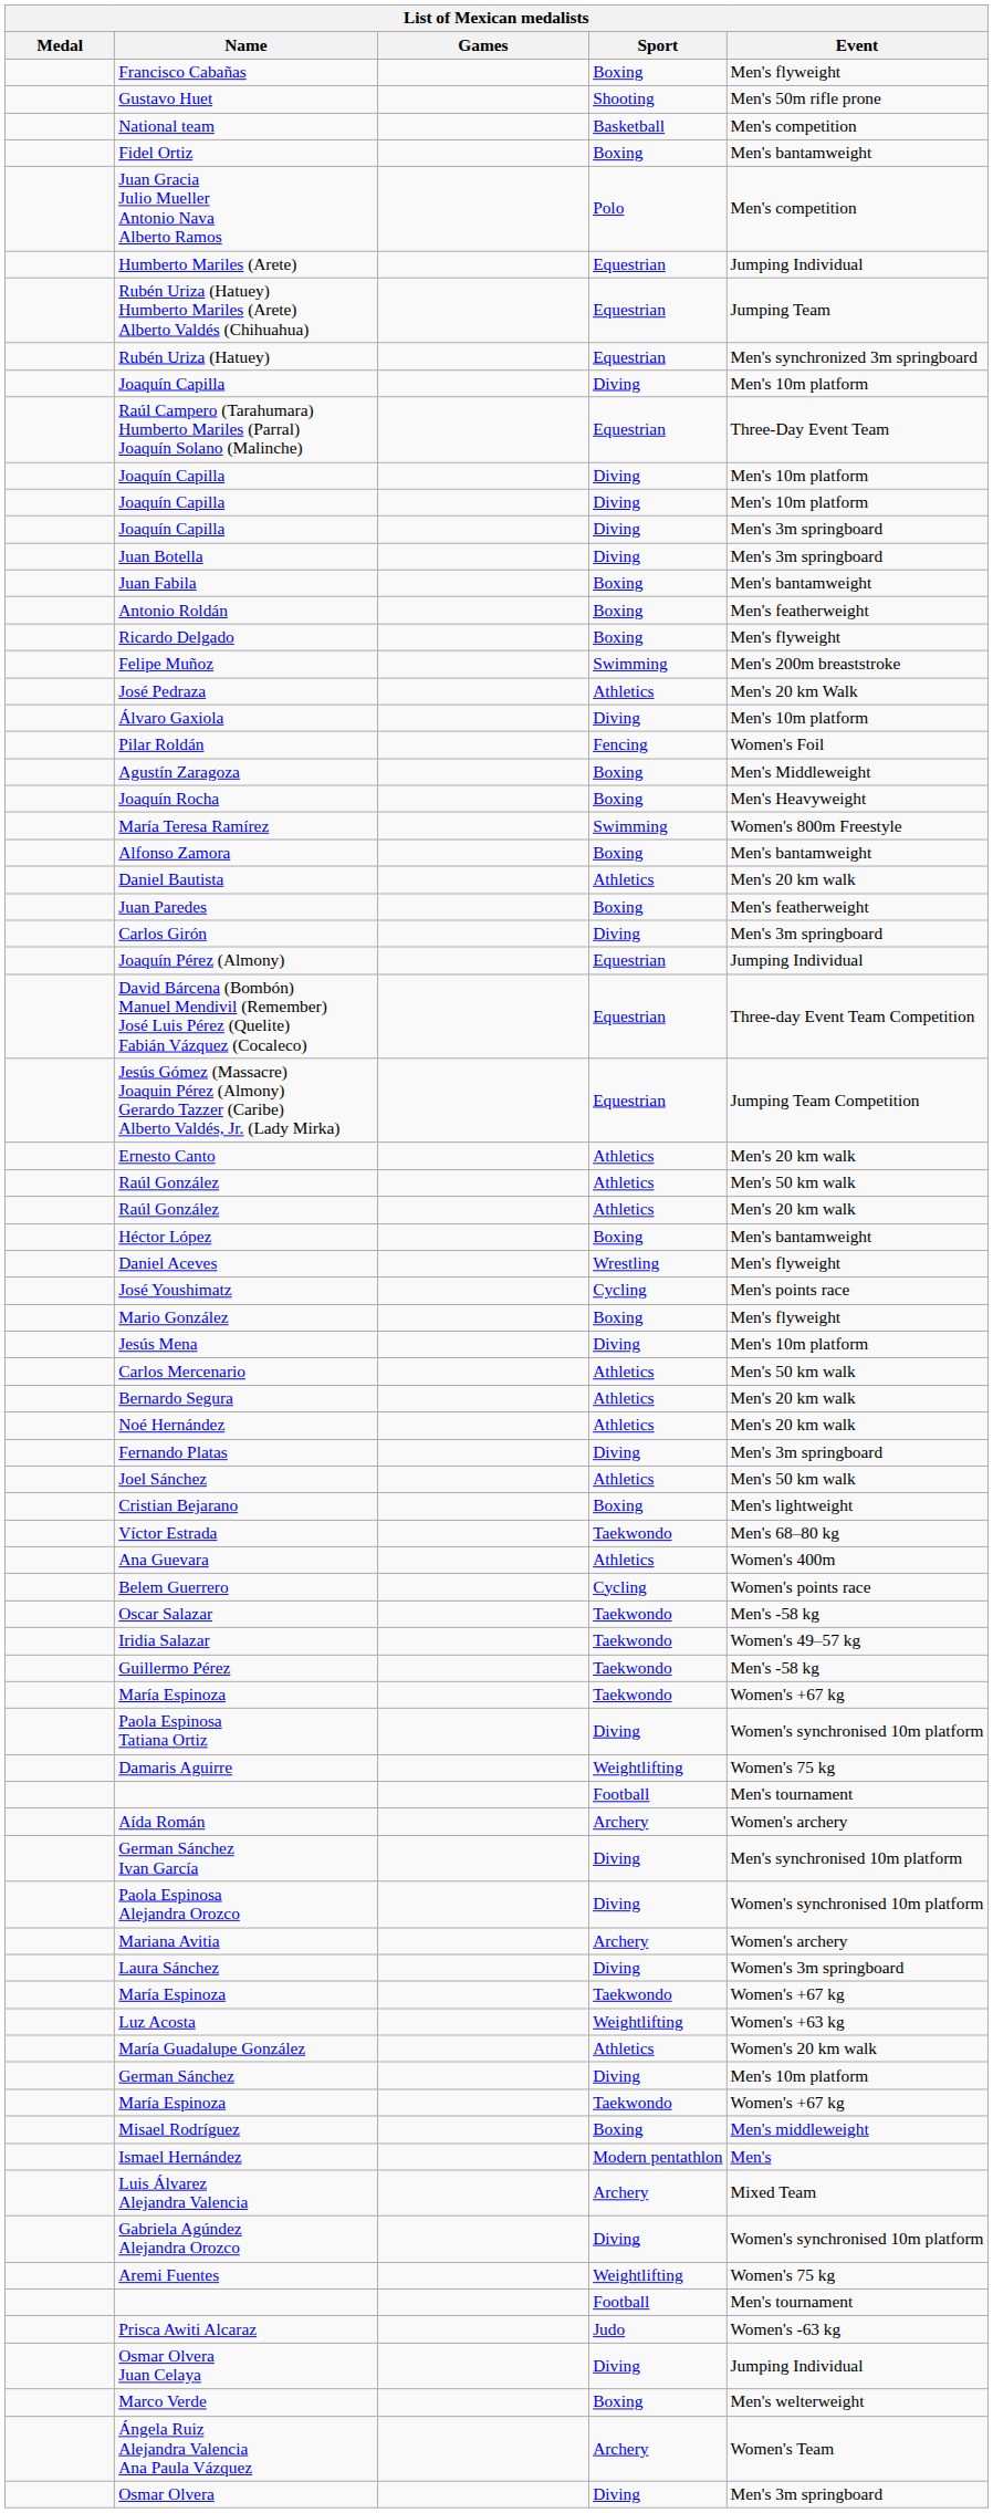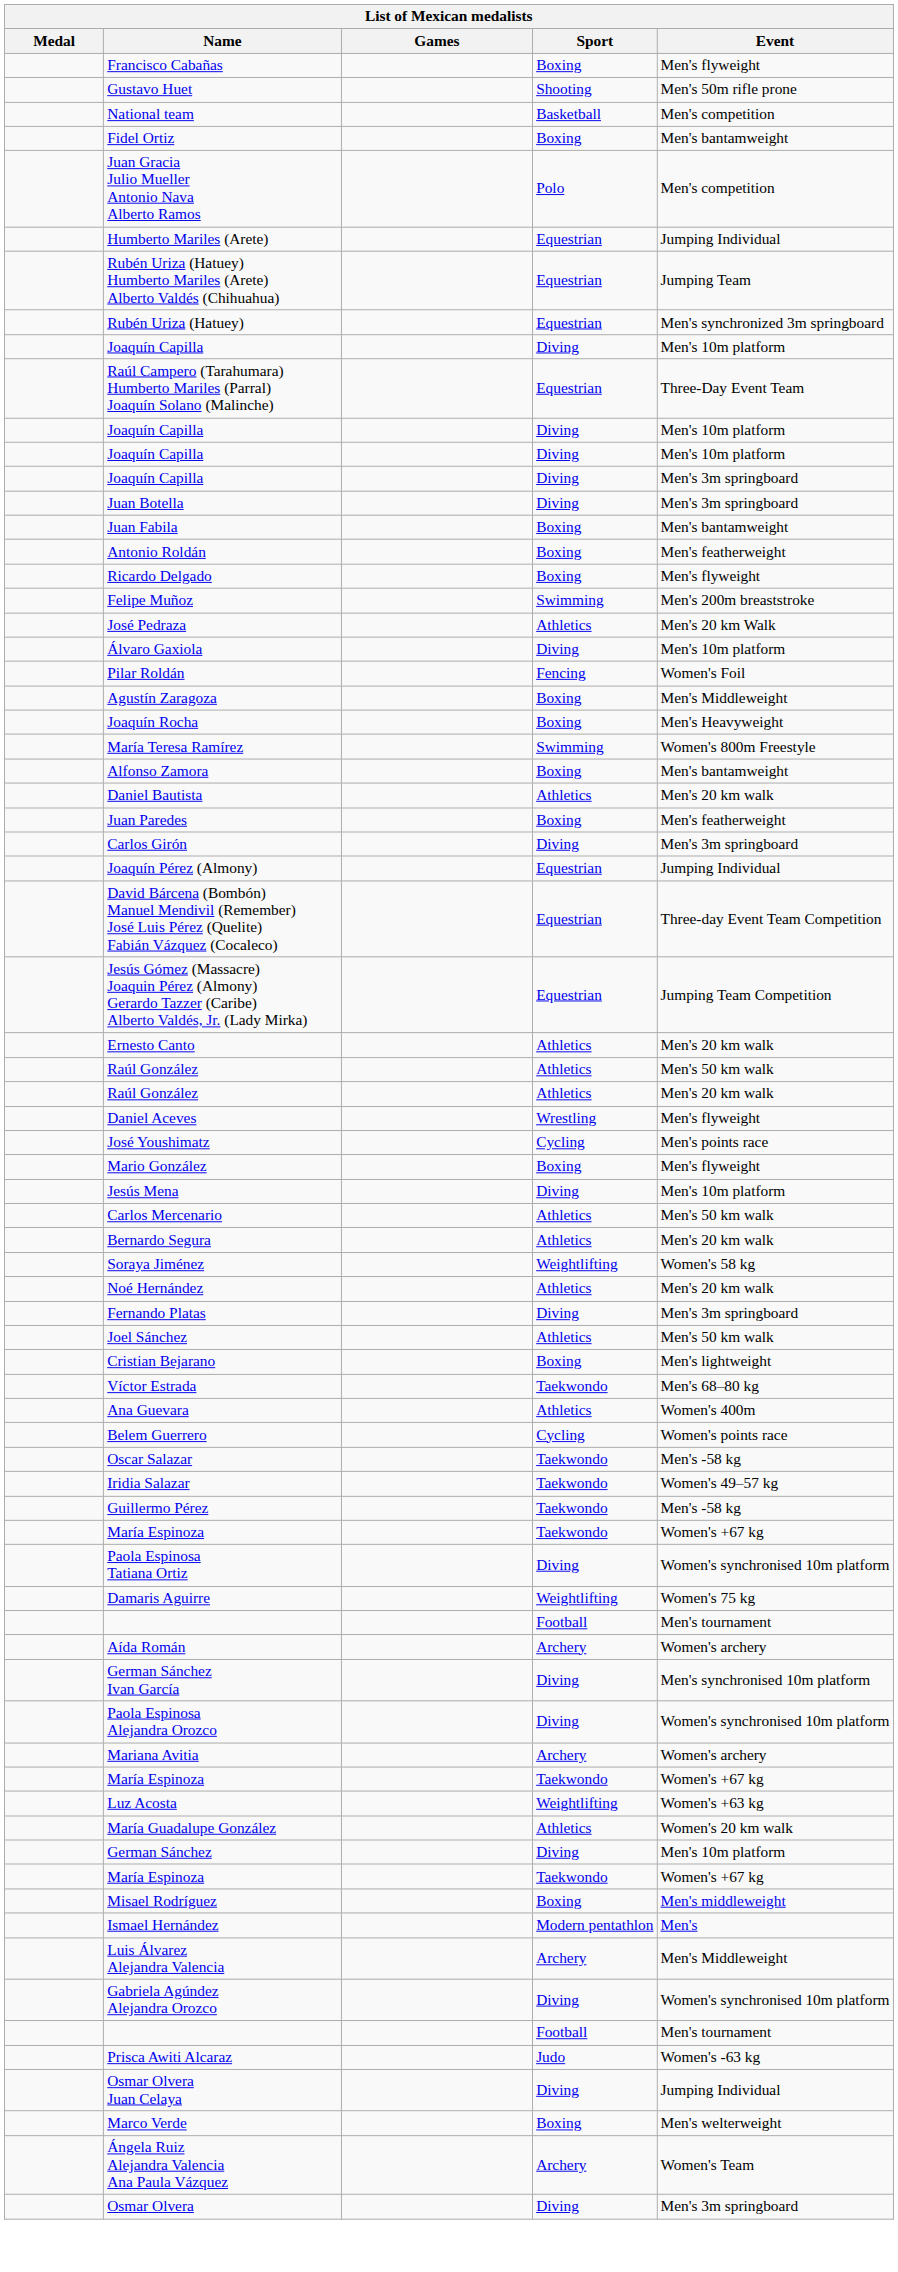- row: Héctor López | Boxing | Men's bantamweight
+ row: Soraya Jiménez | Weightlifting | Women's 58 kg
- row: Laura Sánchez | Diving | Women's 3m springboard
Luis Álvarez Alejandra Valencia | Event: Mixed Team -> Men's Middleweight
- row: Aremi Fuentes | Weightlifting | Women's 75 kg
